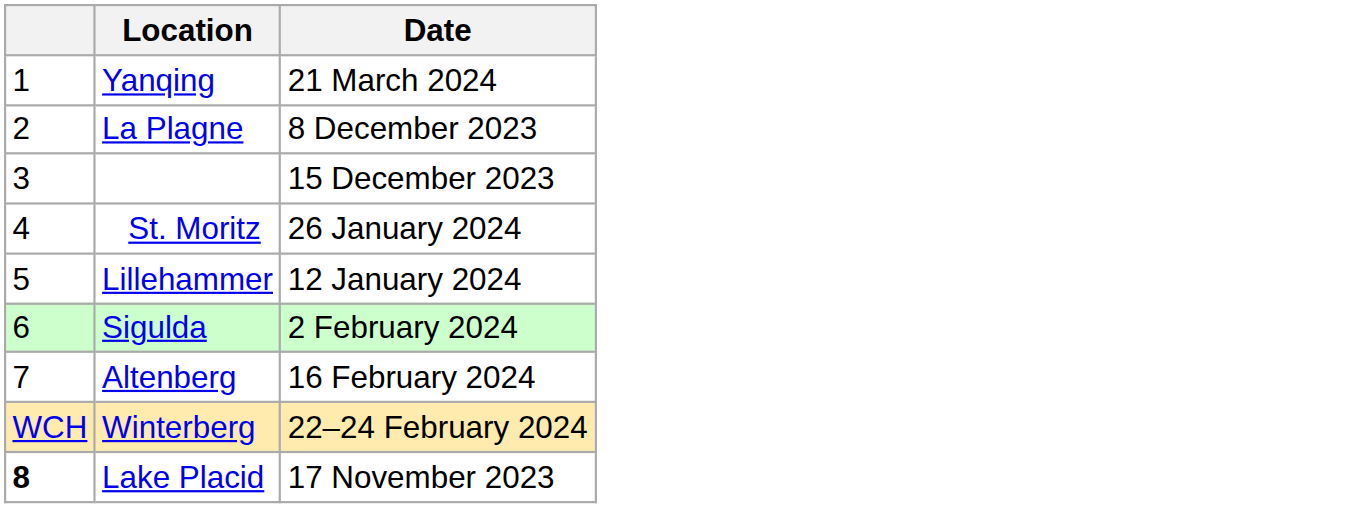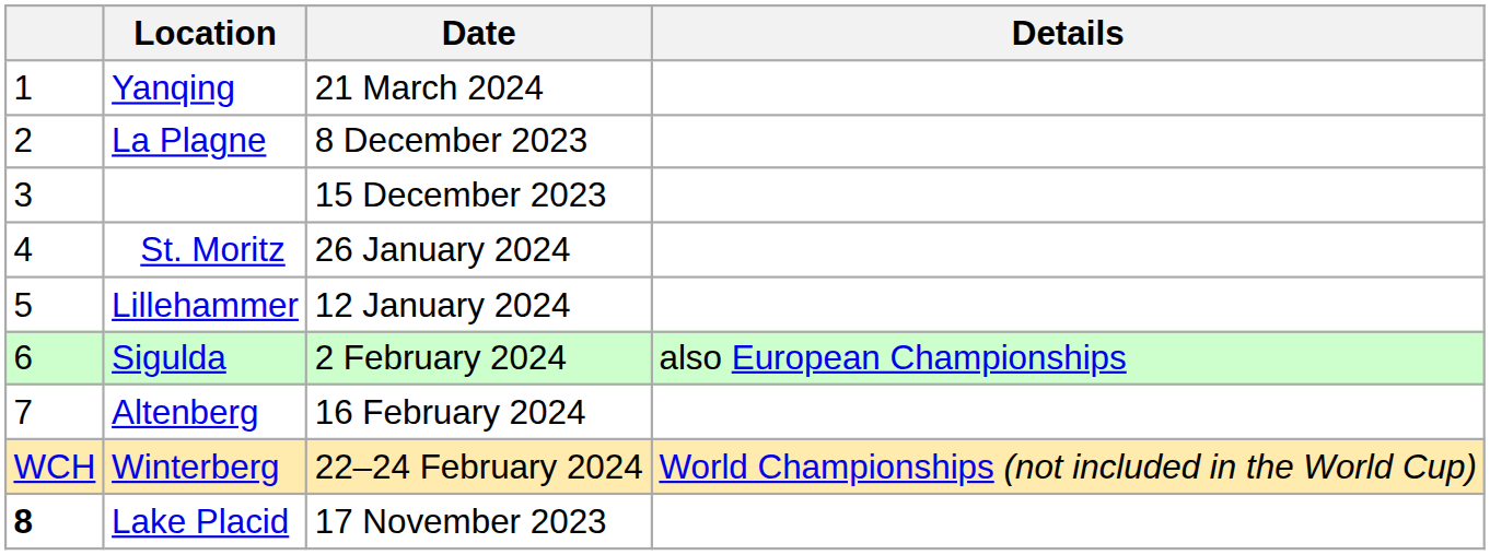+ column: Details | also European Championships | World Championships (not included in the World Cup)
